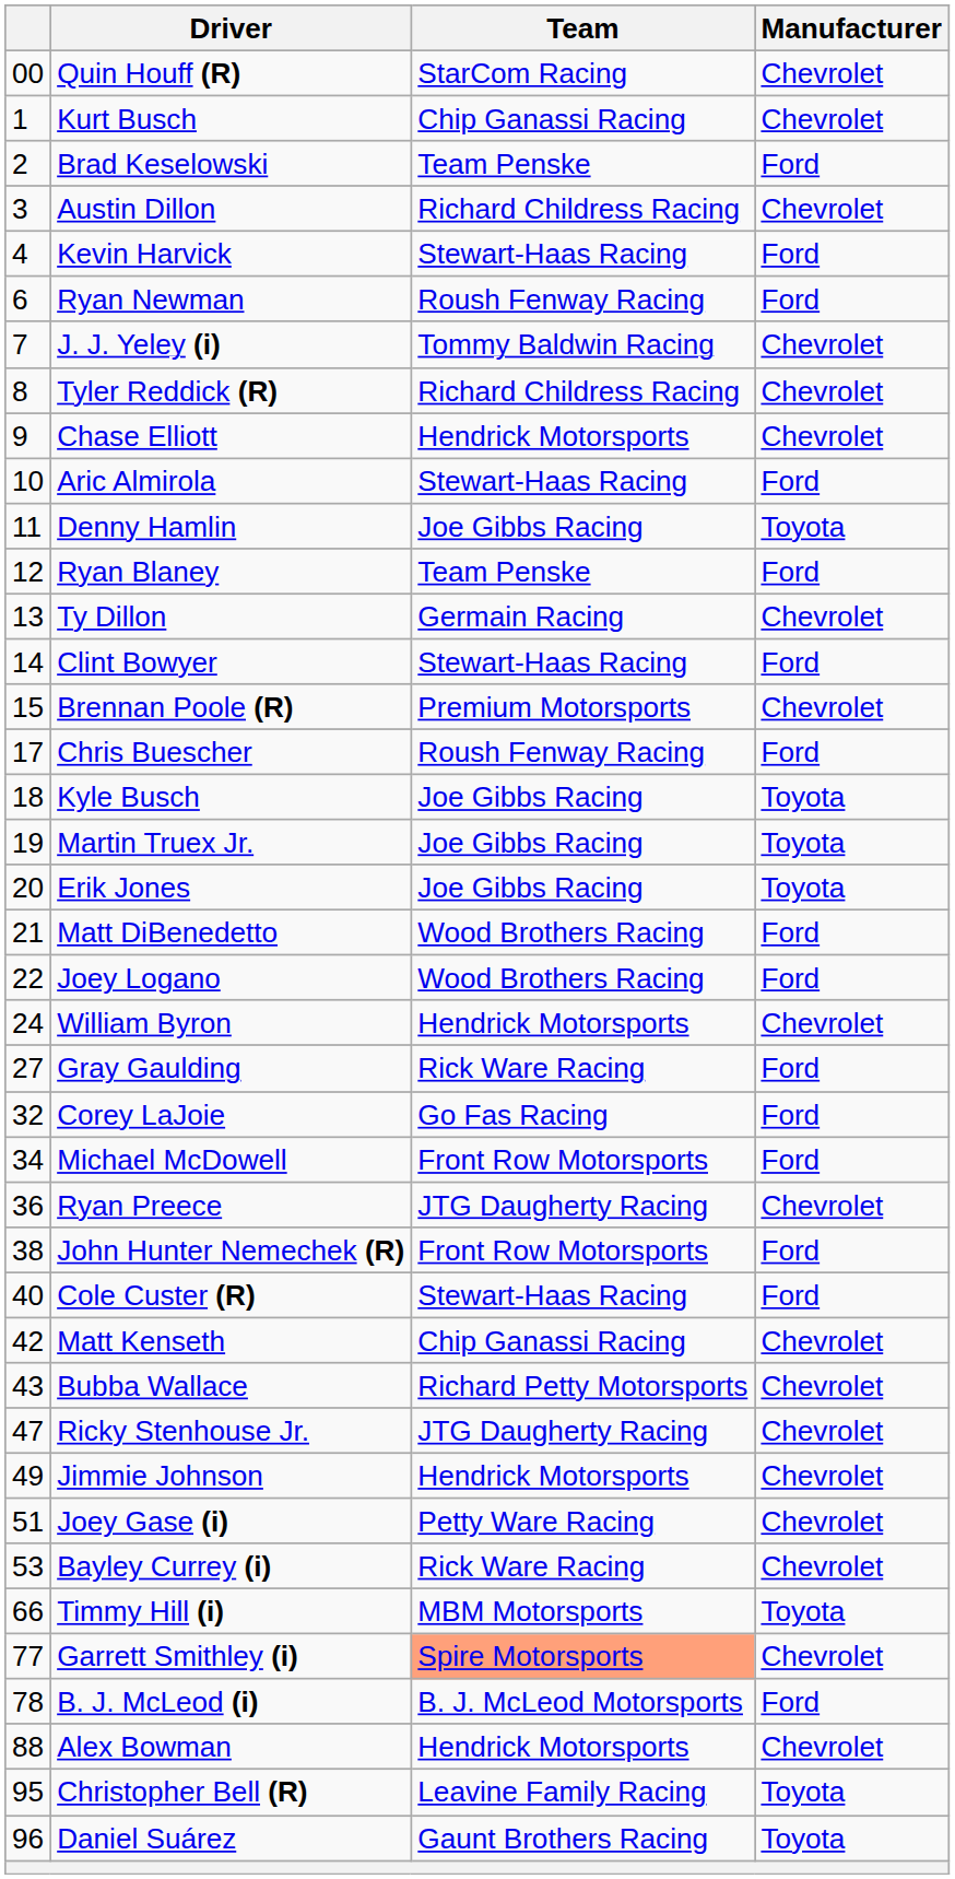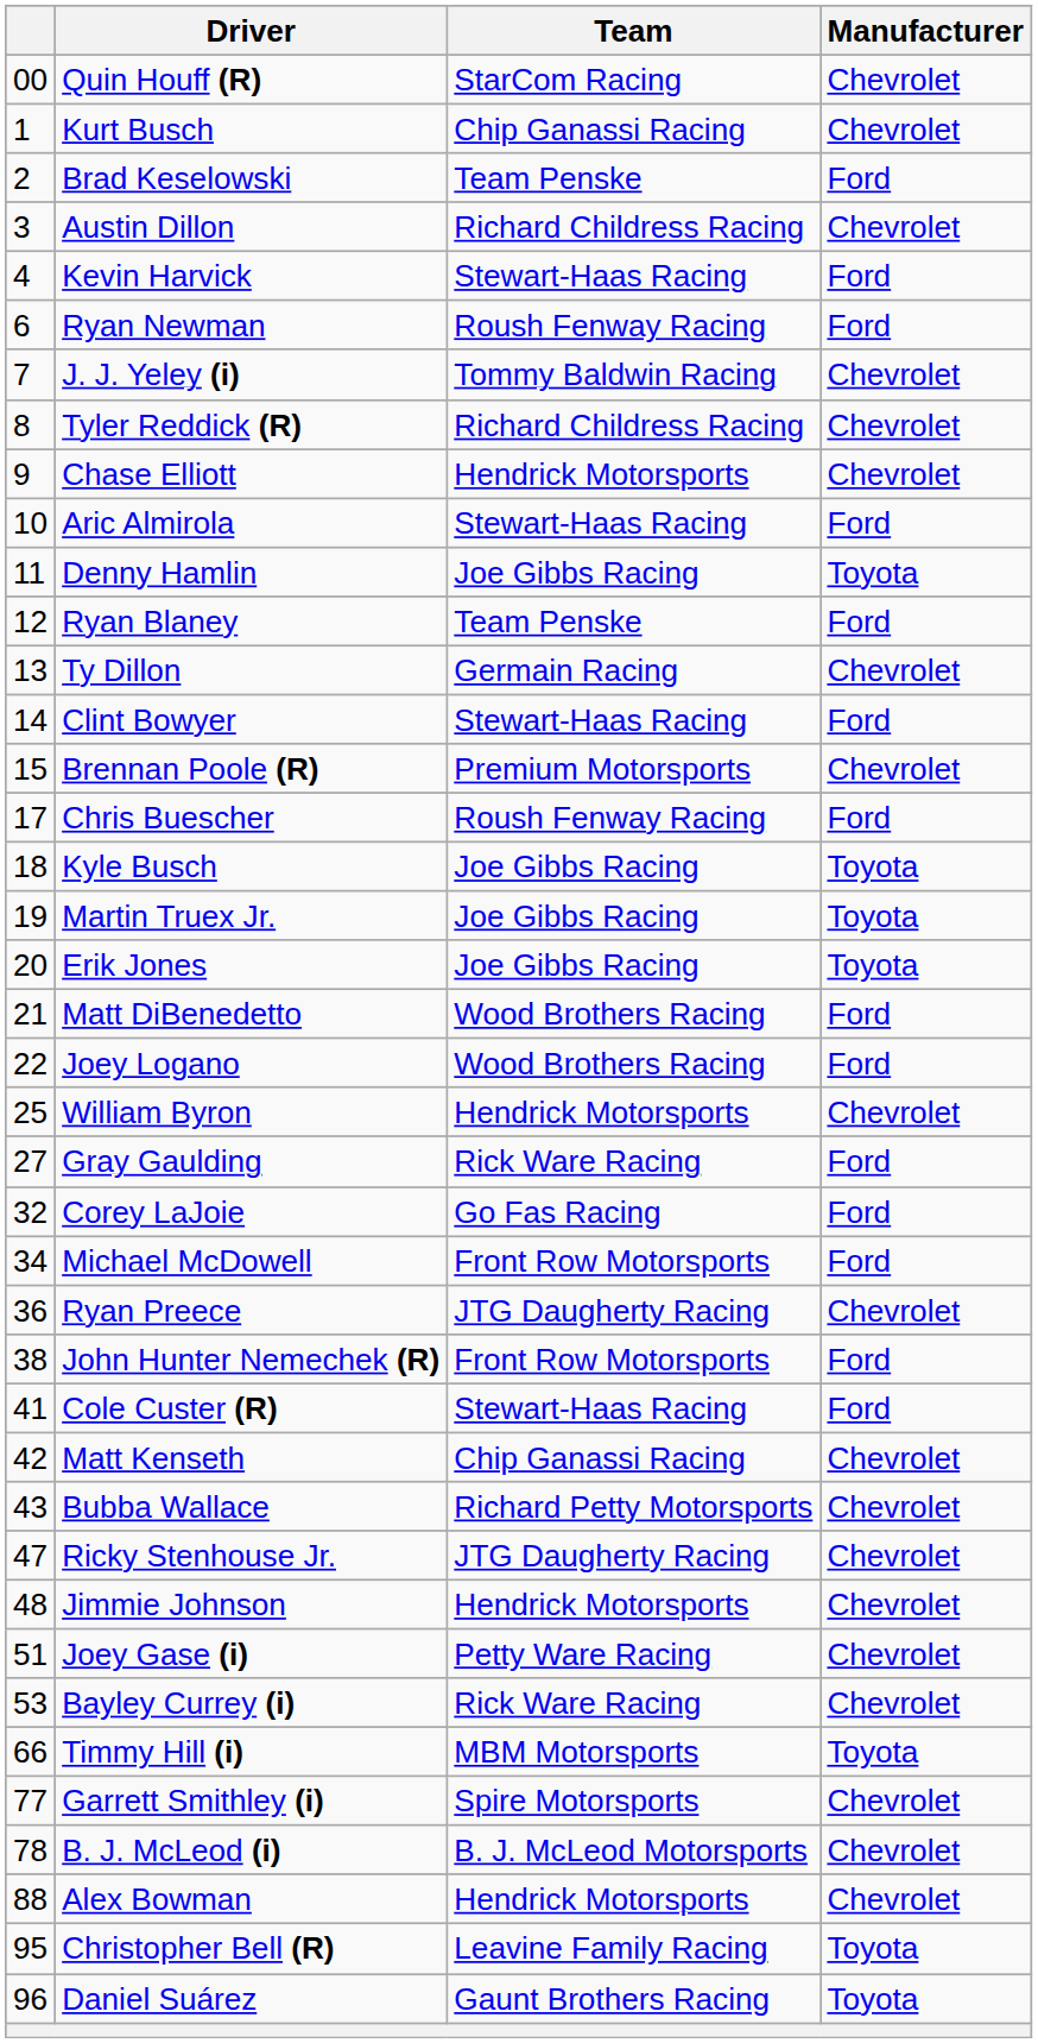William Byron | column 1: 24 -> 25
Cole Custer (R) | column 1: 40 -> 41
Jimmie Johnson | column 1: 49 -> 48
Garrett Smithley (i) | Team: lightsalmon background -> no background
B. J. McLeod (i) | Manufacturer: Ford -> Chevrolet
